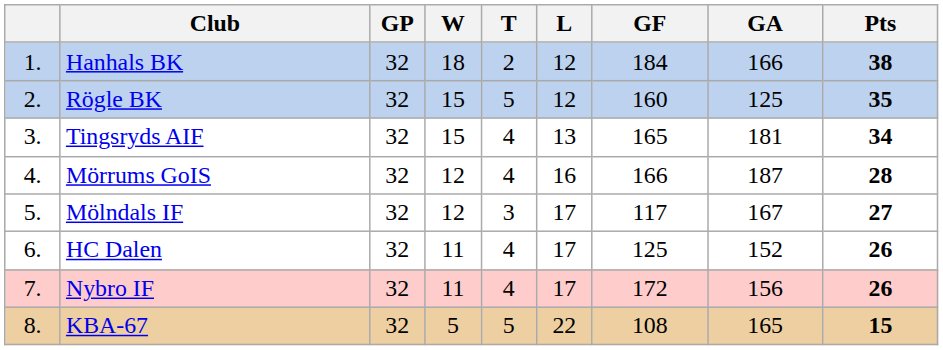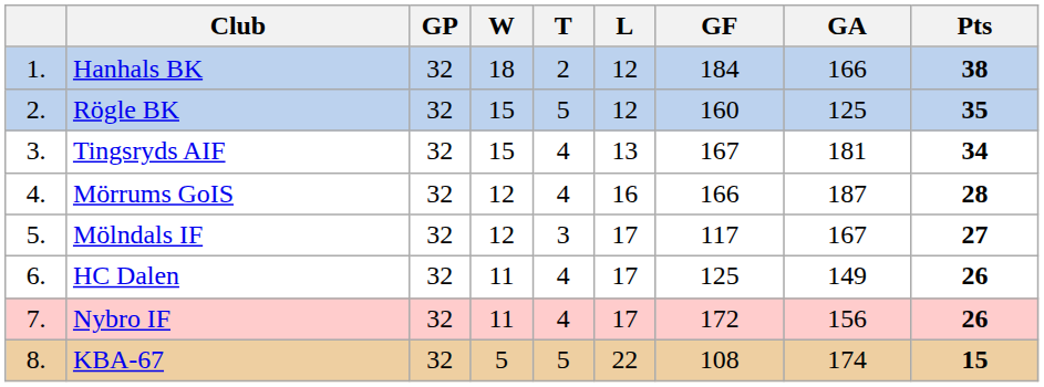Tingsryds AIF | GF: 165 -> 167
HC Dalen | GA: 152 -> 149
KBA-67 | GA: 165 -> 174
